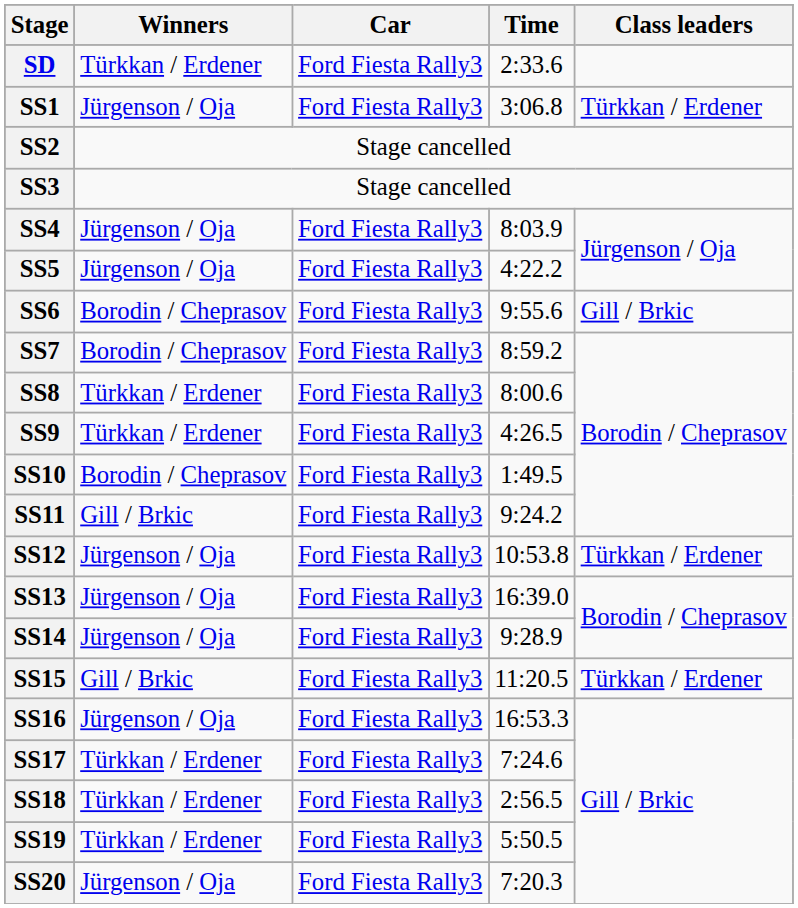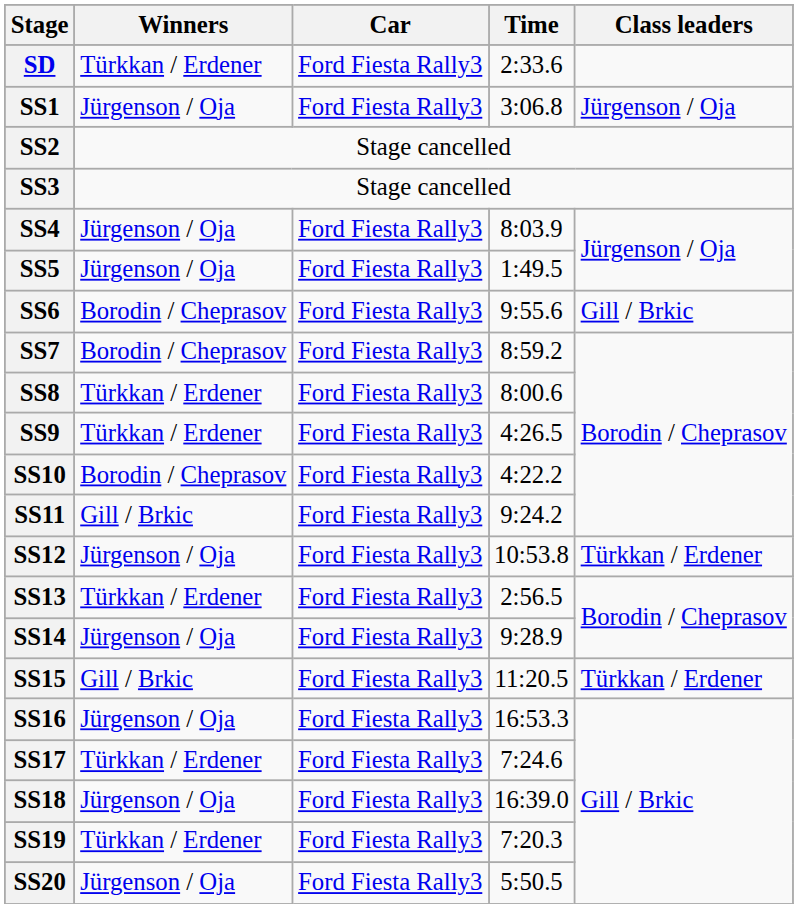SS1 | Class leaders: Türkkan / Erdener -> Jürgenson / Oja
SS5 | Time: 4:22.2 -> 1:49.5
SS10 | Time: 1:49.5 -> 4:22.2
SS13 | Winners: Jürgenson / Oja -> Türkkan / Erdener
SS13 | Time: 16:39.0 -> 2:56.5
SS18 | Winners: Türkkan / Erdener -> Jürgenson / Oja
SS18 | Time: 2:56.5 -> 16:39.0
SS19 | Time: 5:50.5 -> 7:20.3
SS20 | Time: 7:20.3 -> 5:50.5
